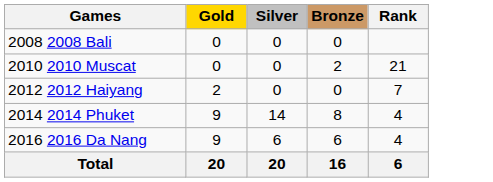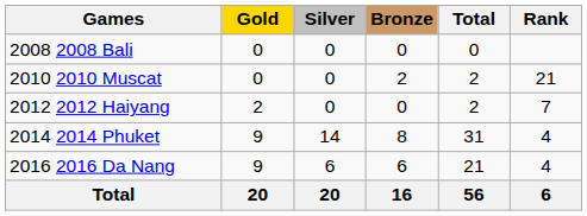+ column: Total | 0 | 2 | 2 | 31 | 21 | 56
